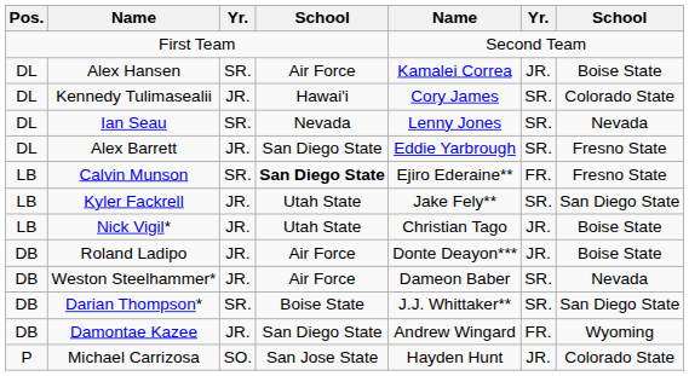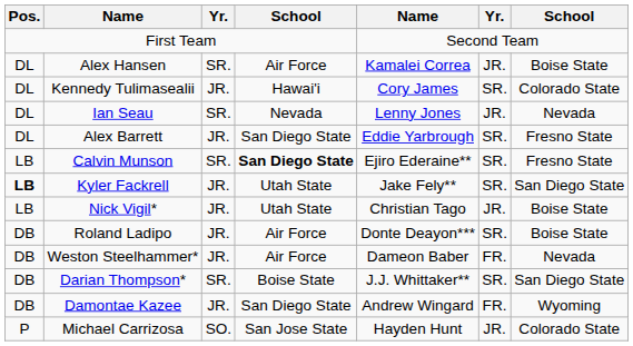Ian Seau | column 6: SR. -> JR.
Calvin Munson | column 6: FR. -> SR.
Kyler Fackrell | Pos.: normal -> bold
Roland Ladipo | column 6: JR. -> SR.
Weston Steelhammer* | column 6: SR. -> FR.
